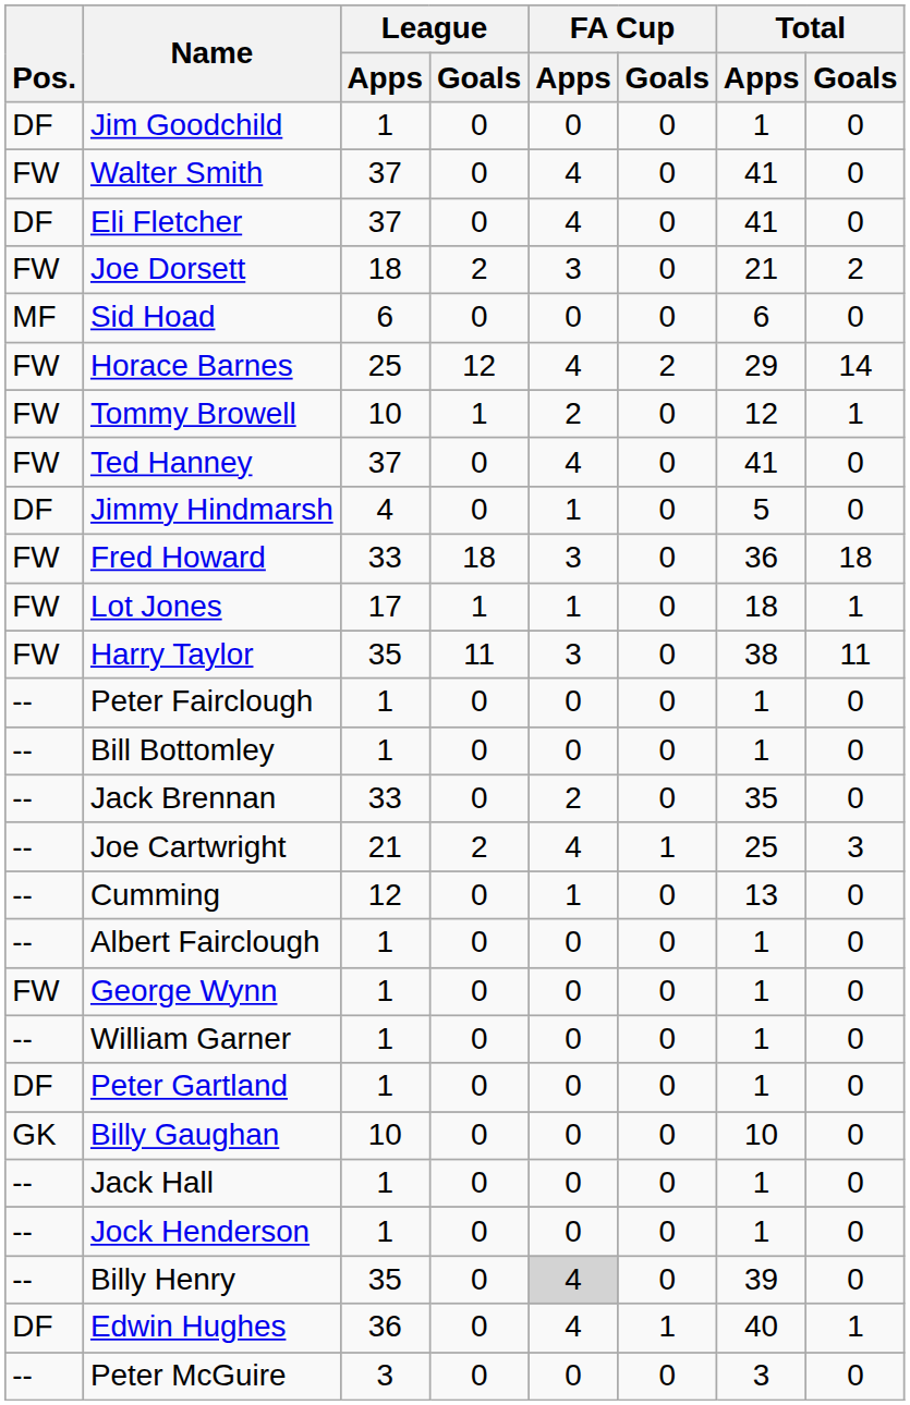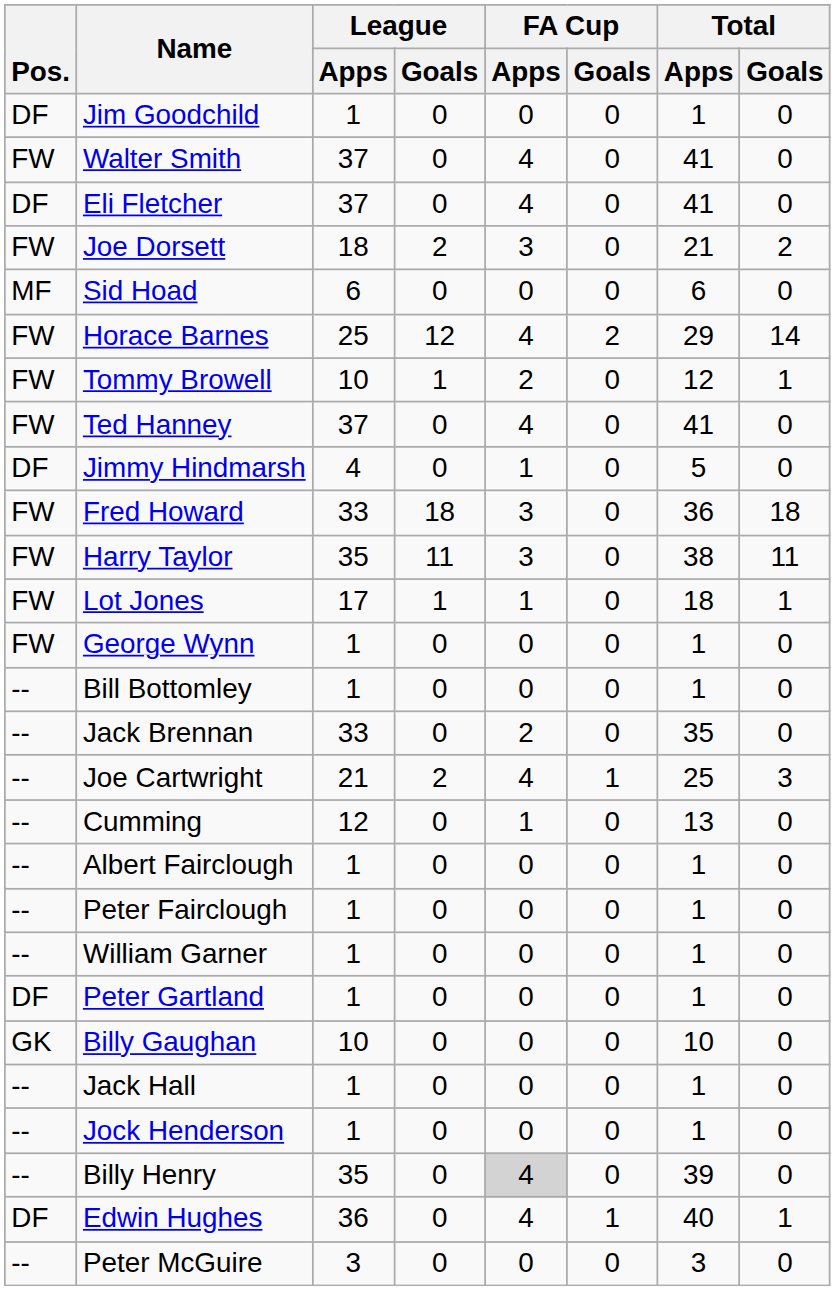rows swapped: Lot Jones <-> Harry Taylor
rows swapped: George Wynn <-> Peter Fairclough
